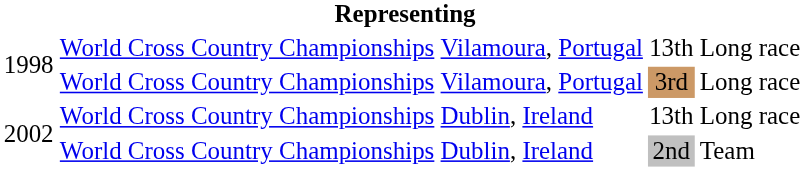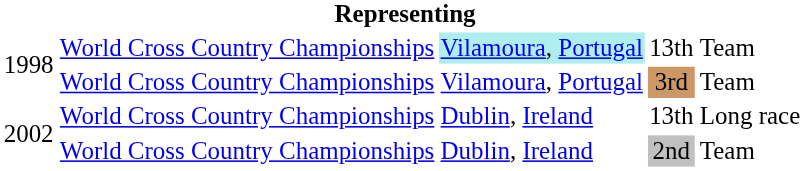1998 / 13th | column 3: no background -> paleturquoise background
1998 / 13th | column 5: Long race -> Team
3rd | column 5: Long race -> Team
